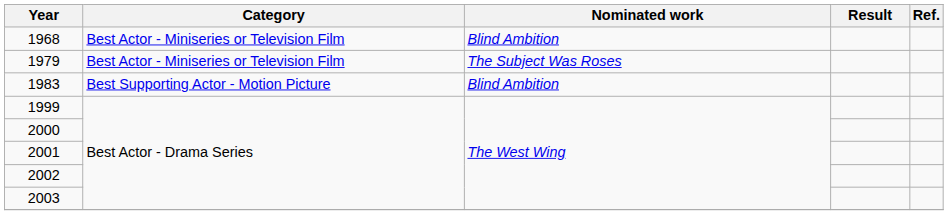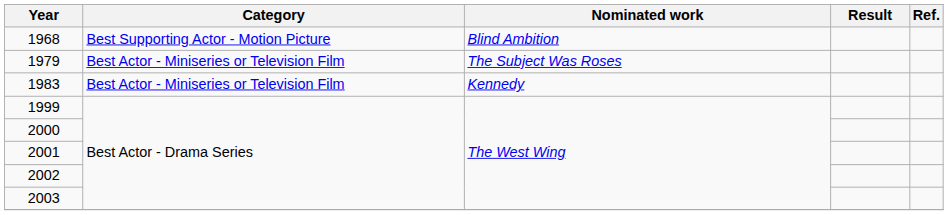1968 | Category: Best Actor - Miniseries or Television Film -> Best Supporting Actor - Motion Picture
1983 | Category: Best Supporting Actor - Motion Picture -> Best Actor - Miniseries or Television Film
1983 | Nominated work: Blind Ambition -> Kennedy
